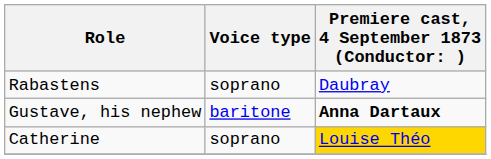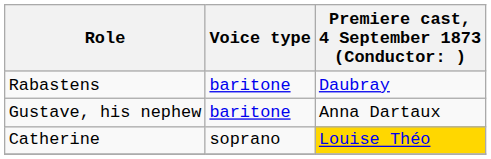Rabastens | Voice type: soprano -> baritone
Gustave, his nephew | column 3: bold -> normal
